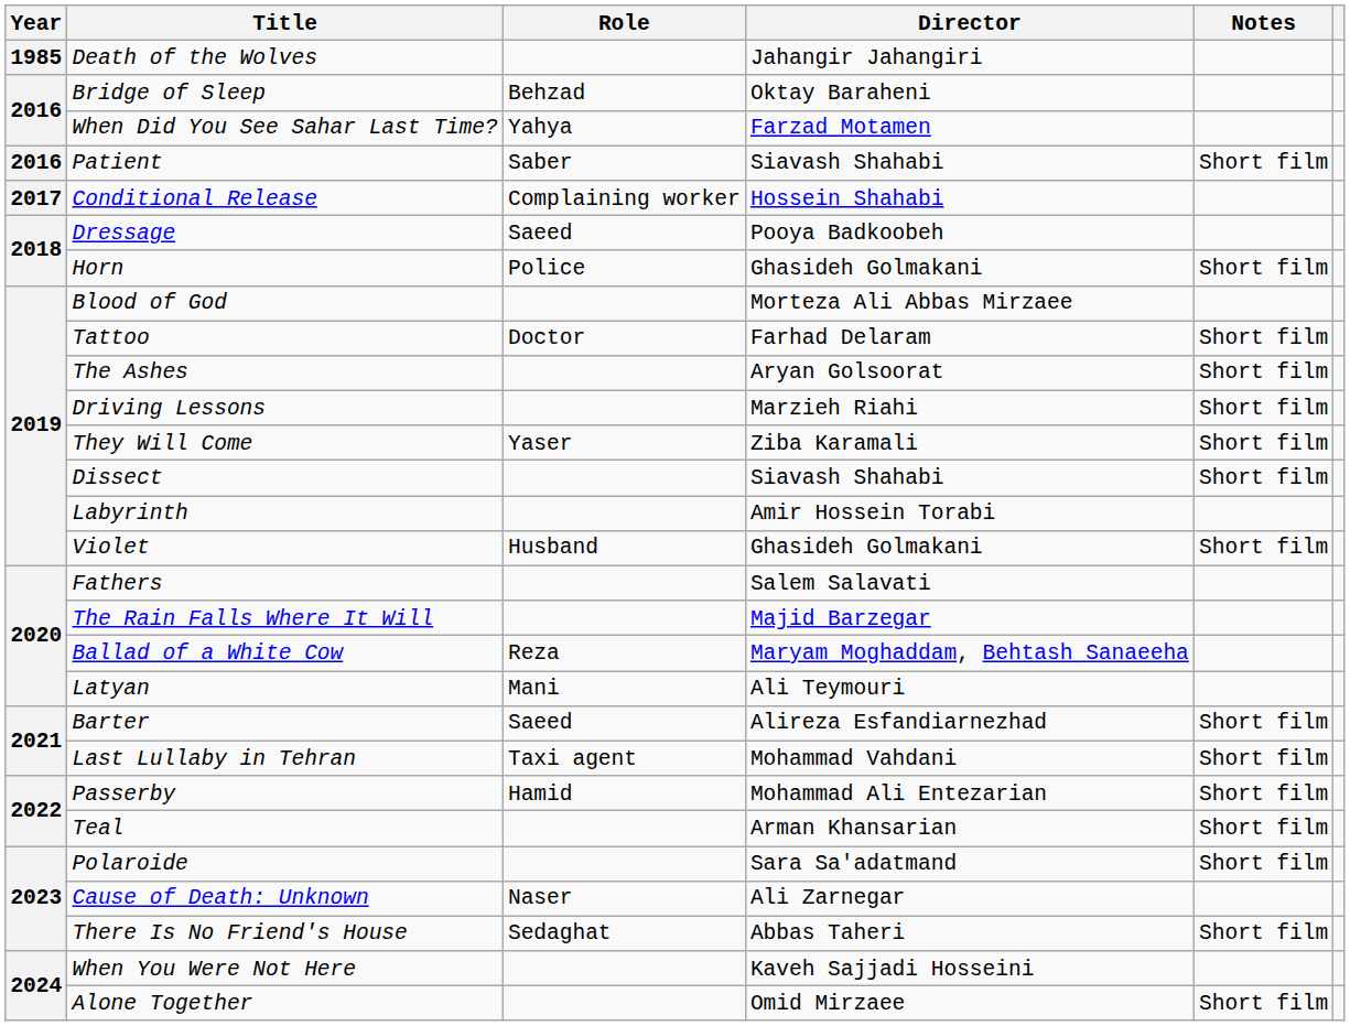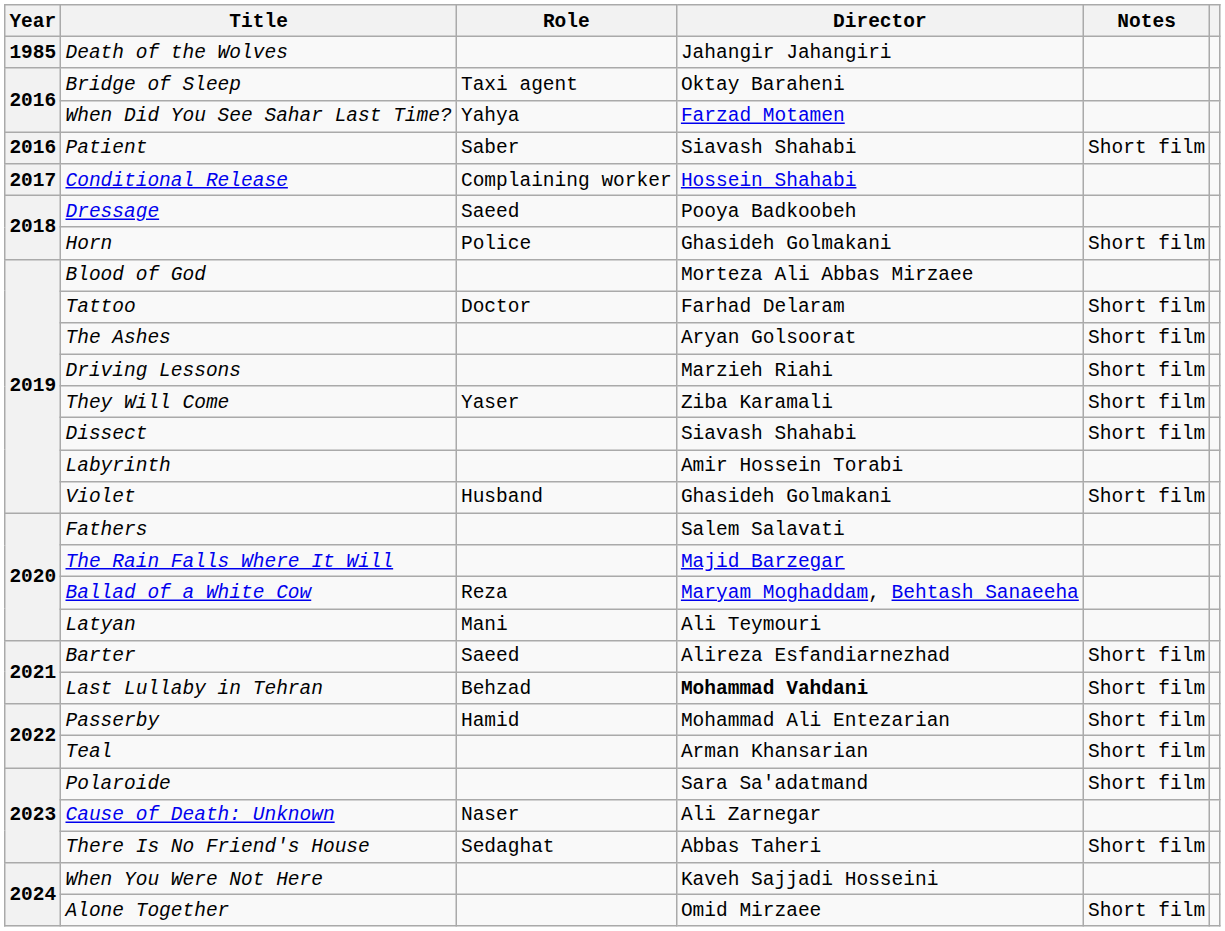Bridge of Sleep | Role: Behzad -> Taxi agent
Last Lullaby in Tehran | Role: Taxi agent -> Behzad
Last Lullaby in Tehran | Director: normal -> bold
